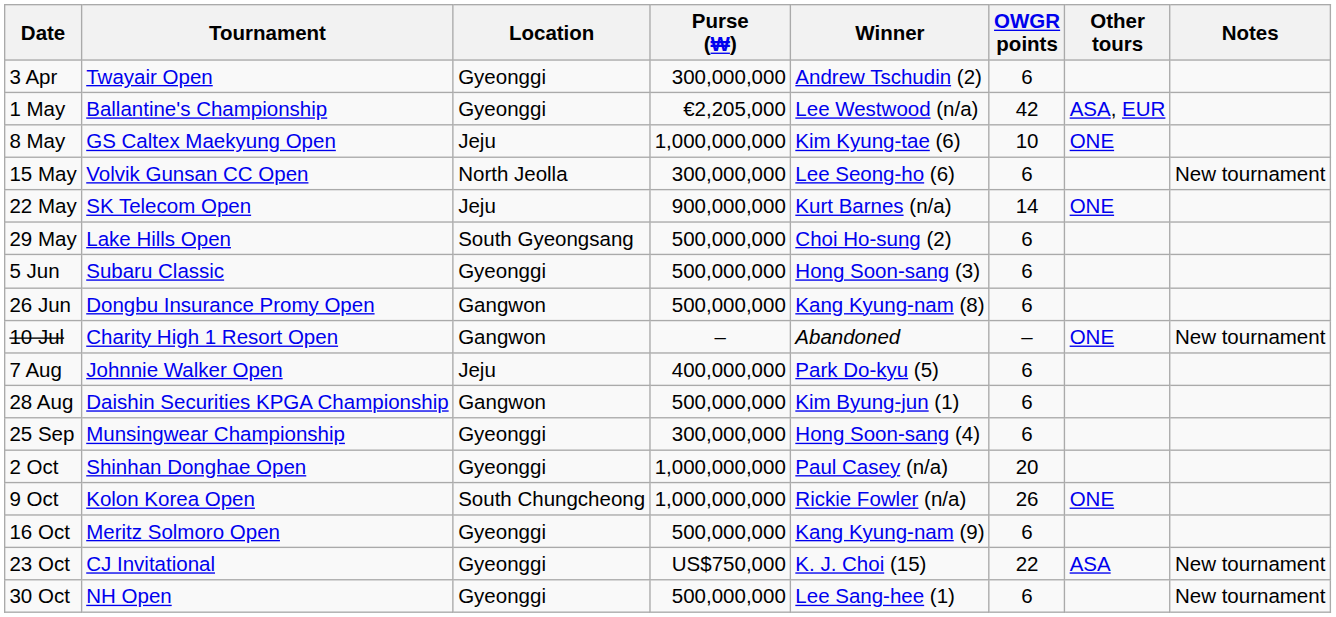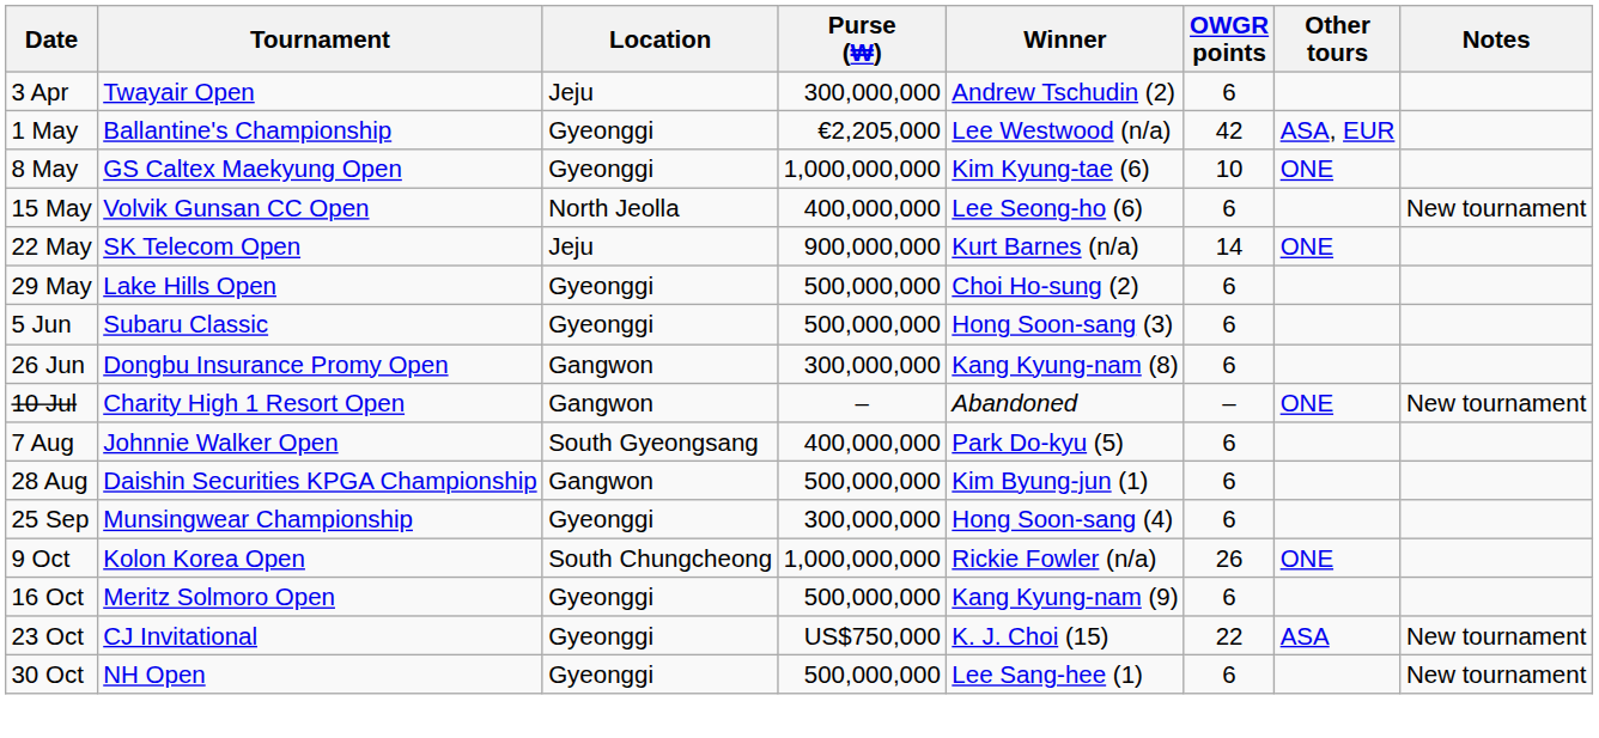3 Apr | Location: Gyeonggi -> Jeju
8 May | Location: Jeju -> Gyeonggi
15 May | Purse (₩): 300,000,000 -> 400,000,000
29 May | Location: South Gyeongsang -> Gyeonggi
26 Jun | Purse (₩): 500,000,000 -> 300,000,000
7 Aug | Location: Jeju -> South Gyeongsang
- row: 2 Oct | Shinhan Donghae Open | Gyeonggi | 1,000,000,000 | Paul Casey (n/a) | 20
